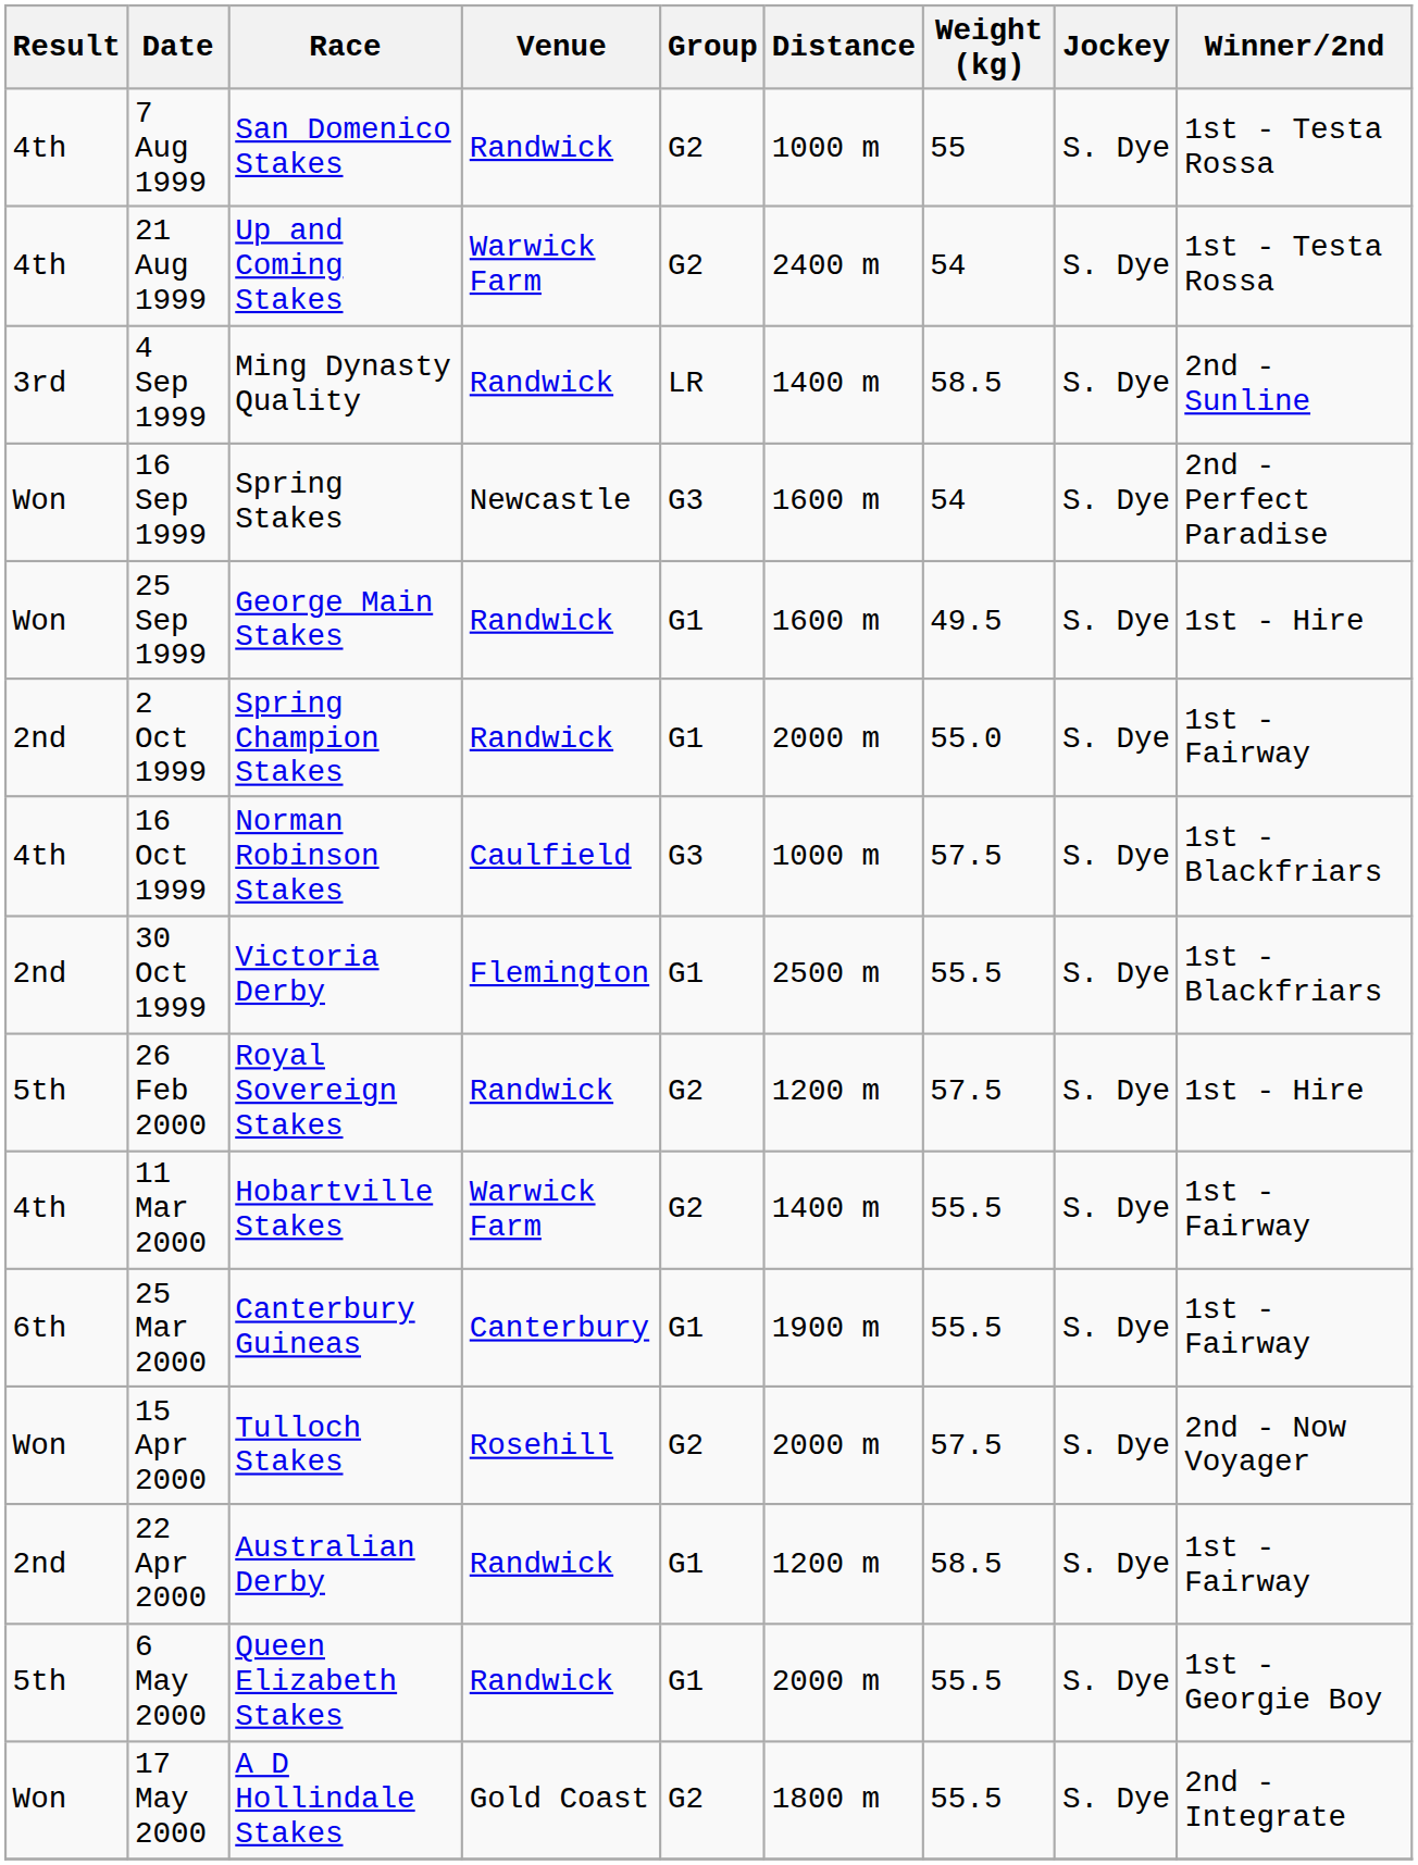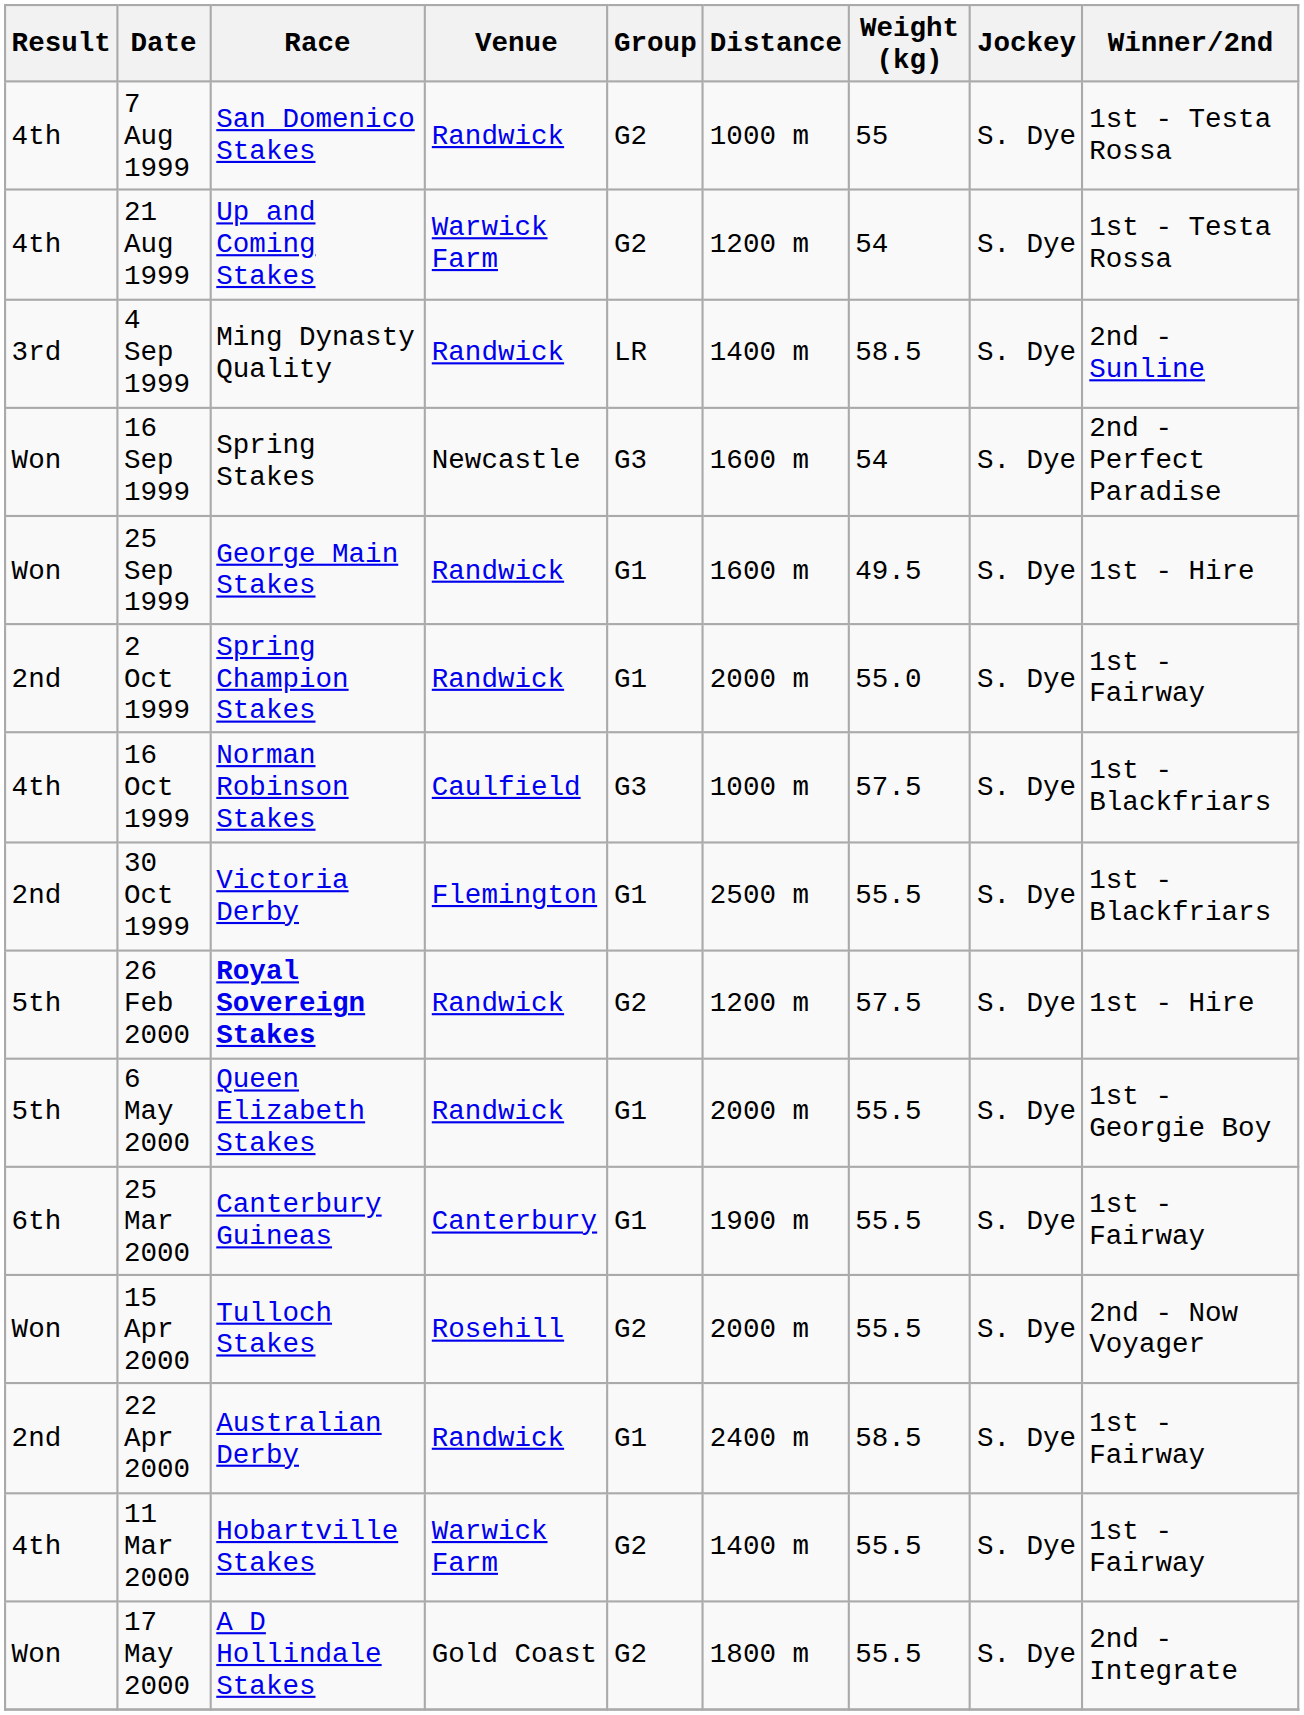21 Aug 1999 | Distance: 2400 m -> 1200 m
26 Feb 2000 | Race: normal -> bold
rows swapped: 11 Mar 2000 <-> 6 May 2000
15 Apr 2000 | Weight (kg): 57.5 -> 55.5
22 Apr 2000 | Distance: 1200 m -> 2400 m
